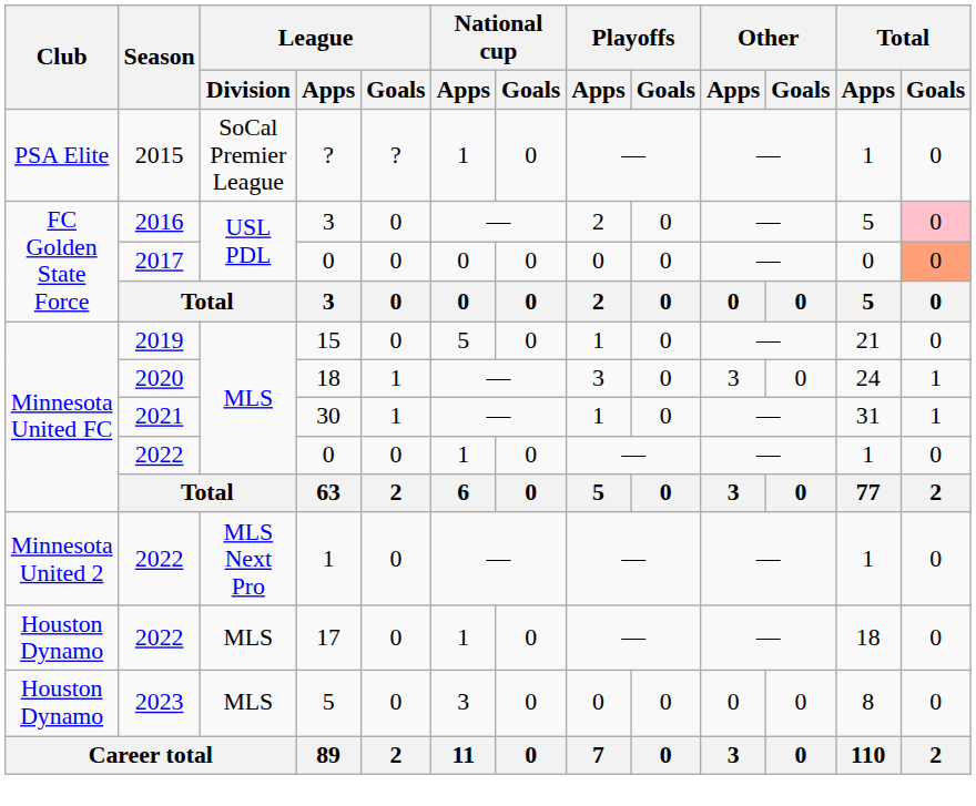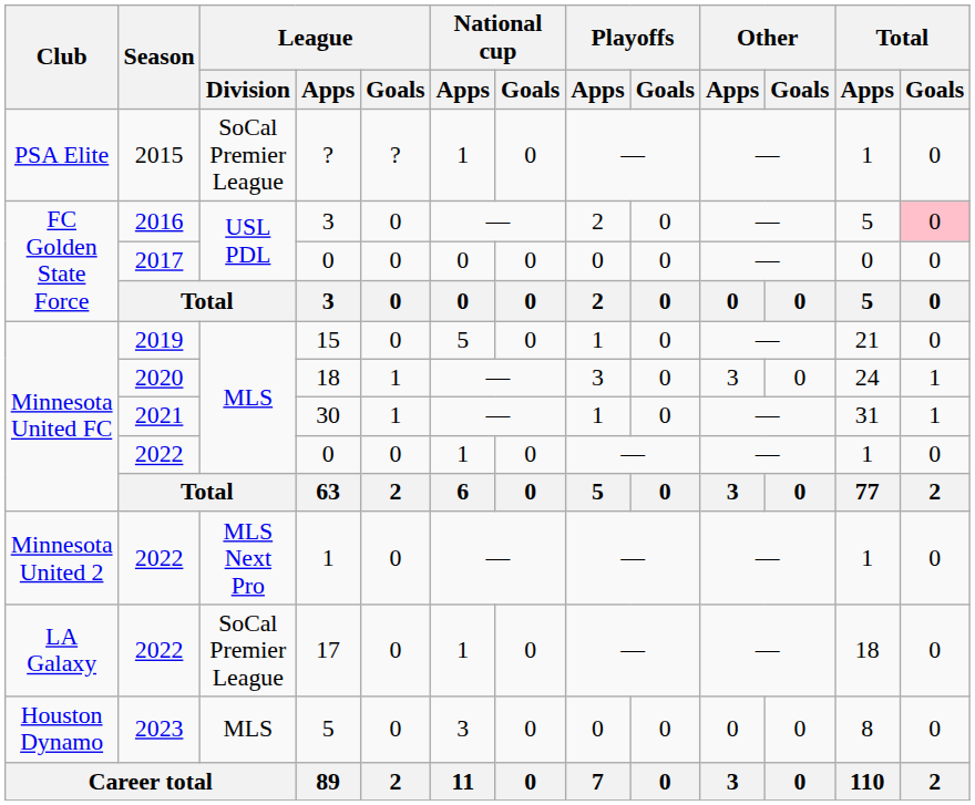2017 / 0 | Total / Goals: lightsalmon background -> no background
17 | Club: Houston Dynamo -> LA Galaxy
17 | League / Division: MLS -> SoCal Premier League
